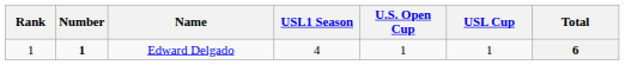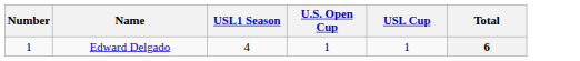- column: Rank | 1
Edward Delgado | Number: bold -> normal
